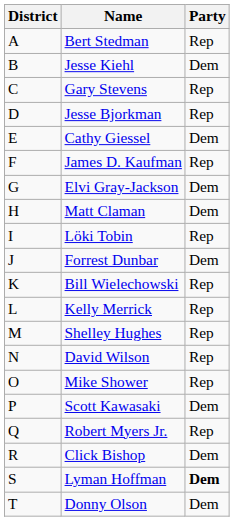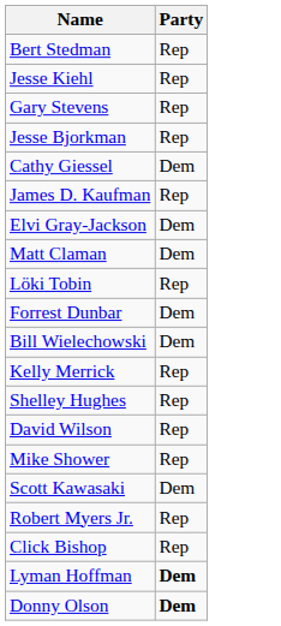- column: District | A | B | C | D | E | F | G | H | I | J | K | L | M | N | O | P | Q | R | S | T
Jesse Kiehl | Party: Dem -> Rep
Bill Wielechowski | Party: Rep -> Dem
Click Bishop | Party: Dem -> Rep
Donny Olson | Party: normal -> bold
